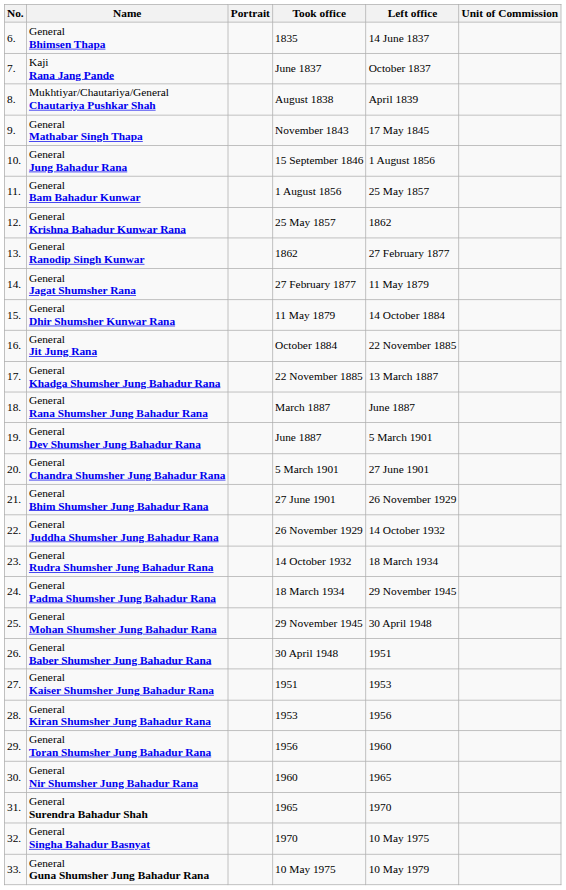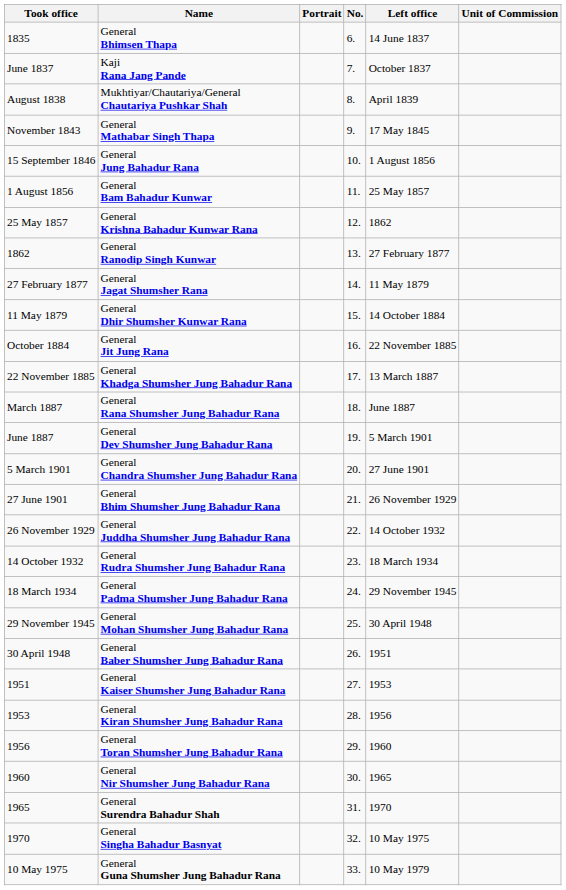columns swapped: No. <-> Took office
